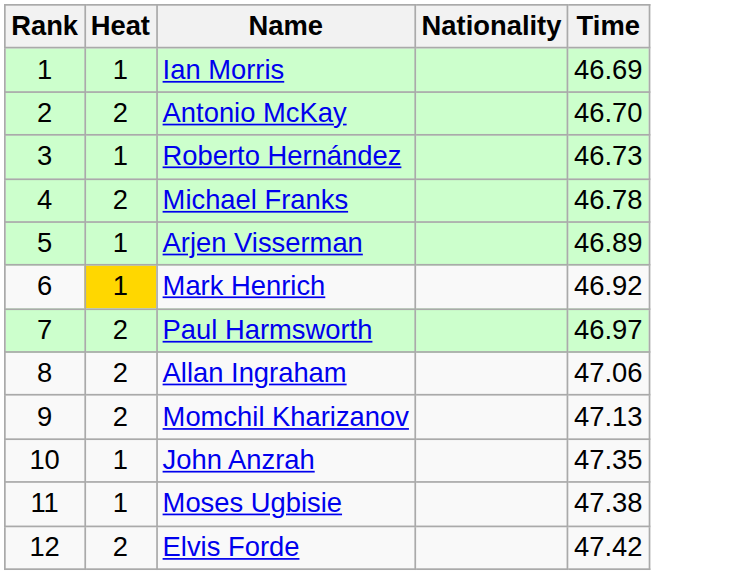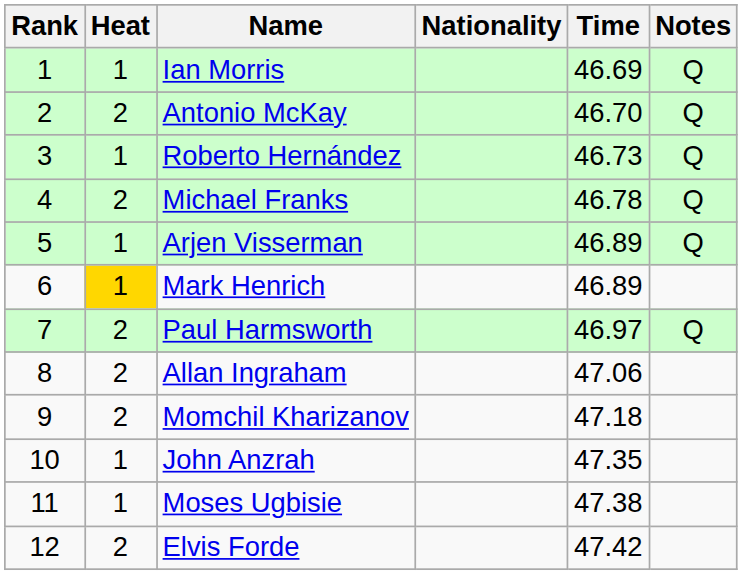+ column: Notes | Q | Q | Q | Q | Q | Q
Mark Henrich | Time: 46.92 -> 46.89
Momchil Kharizanov | Time: 47.13 -> 47.18
